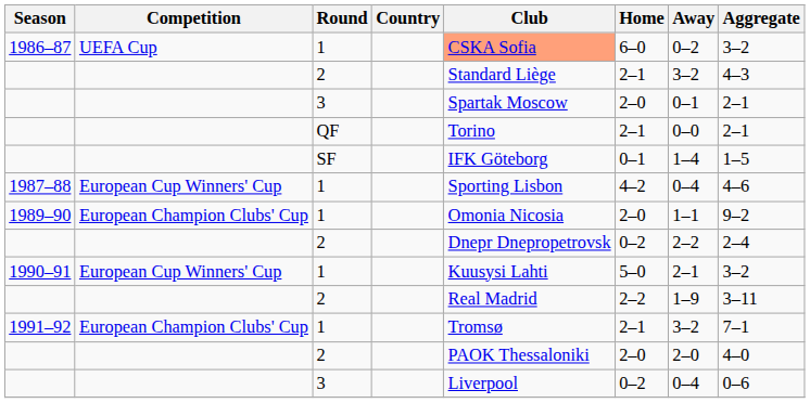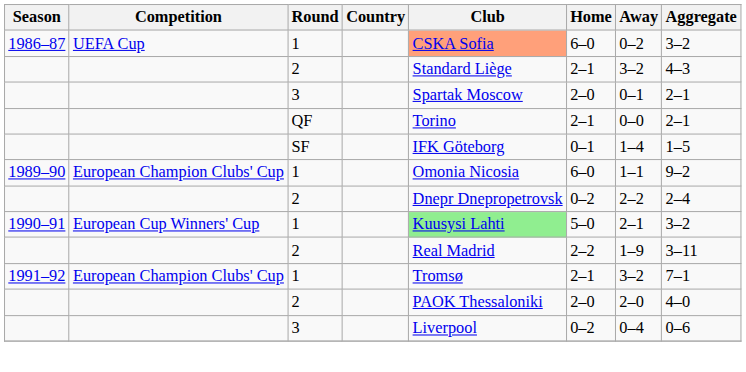- row: 1987–88 | European Cup Winners' Cup | 1 | Sporting Lisbon | 4–2 | 0–4 | 4–6
1989–90 | Home: 2–0 -> 6–0
1990–91 | Club: no background -> lightgreen background
